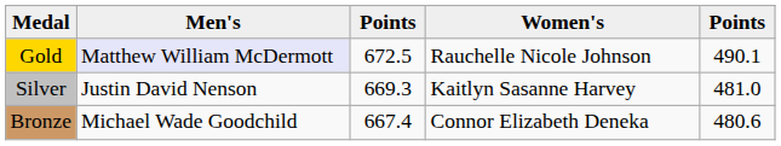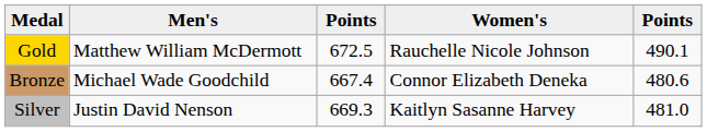Gold | Men's: lavender background -> no background
rows swapped: Silver <-> Bronze
